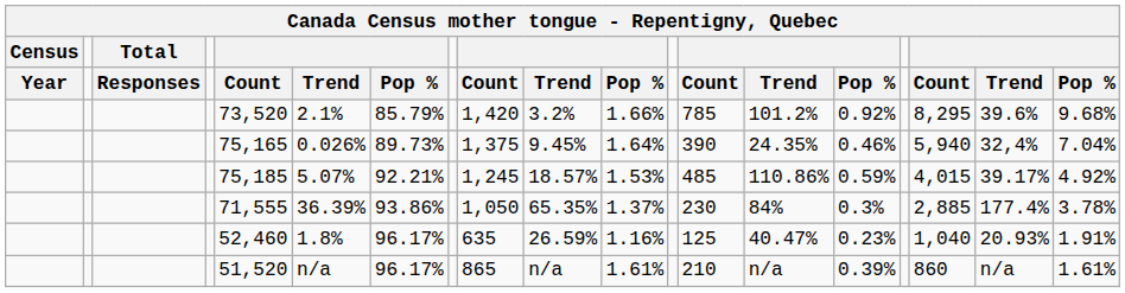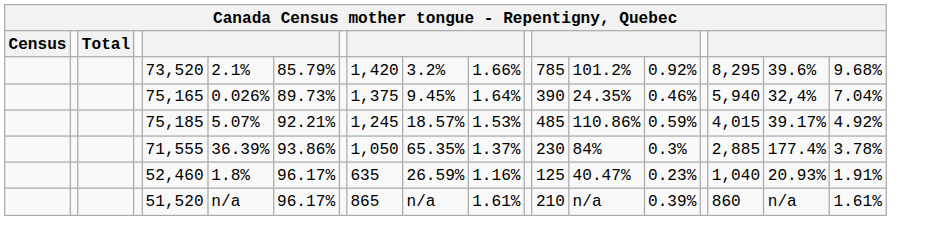- row: Year | Responses | Count | Trend | Pop % | Count | Trend | Pop % | Count | Trend | Pop % | Count | Trend | Pop %
